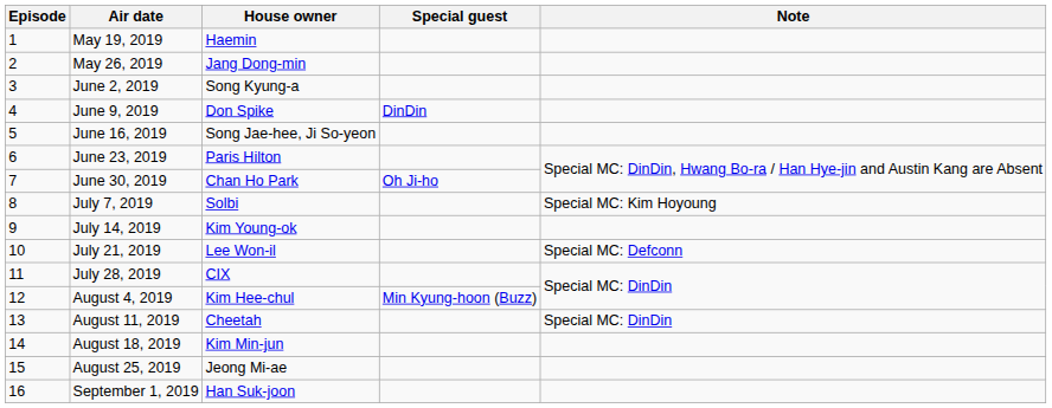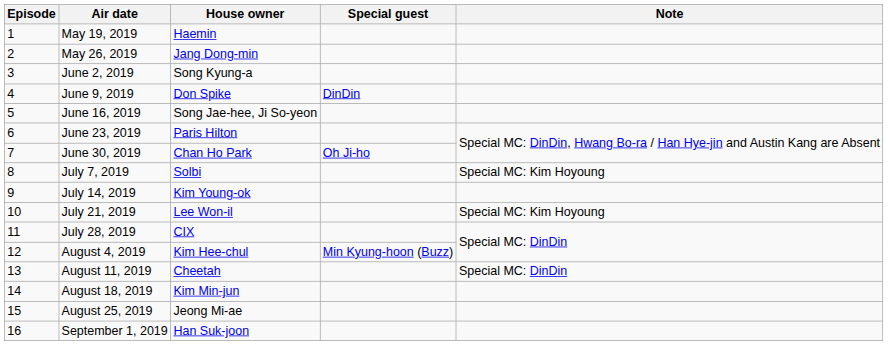July 21, 2019 | Note: Special MC: Defconn -> Special MC: Kim Hoyoung
